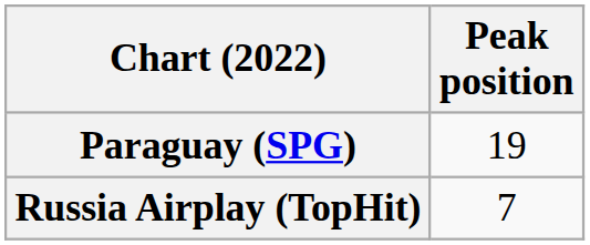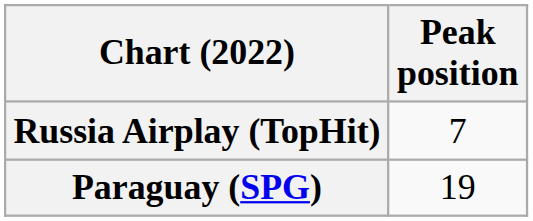rows swapped: Russia Airplay (TopHit) <-> Paraguay (SPG)
